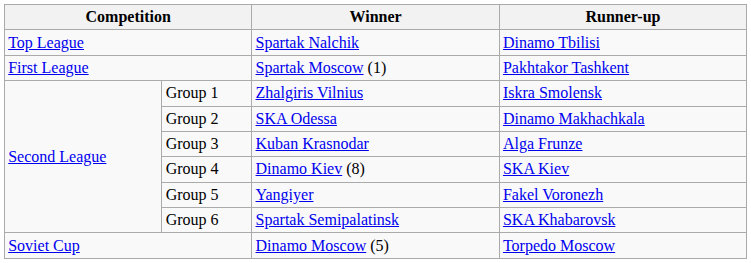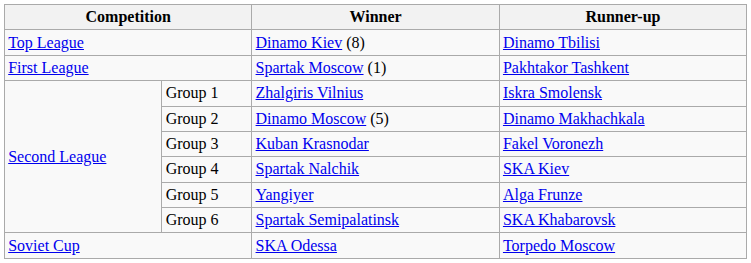Top League | Winner: Spartak Nalchik -> Dinamo Kiev (8)
Group 2 | Winner: SKA Odessa -> Dinamo Moscow (5)
Group 3 | Runner-up: Alga Frunze -> Fakel Voronezh
Group 4 | Winner: Dinamo Kiev (8) -> Spartak Nalchik
Group 5 | Runner-up: Fakel Voronezh -> Alga Frunze
Soviet Cup | Winner: Dinamo Moscow (5) -> SKA Odessa
